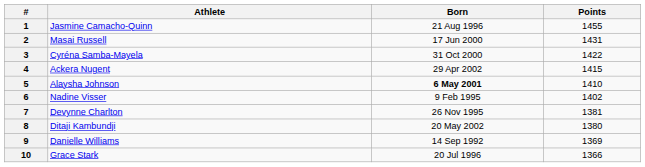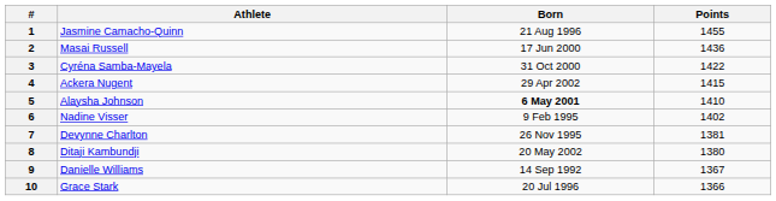2 | Points: 1431 -> 1436
9 | Points: 1369 -> 1367
